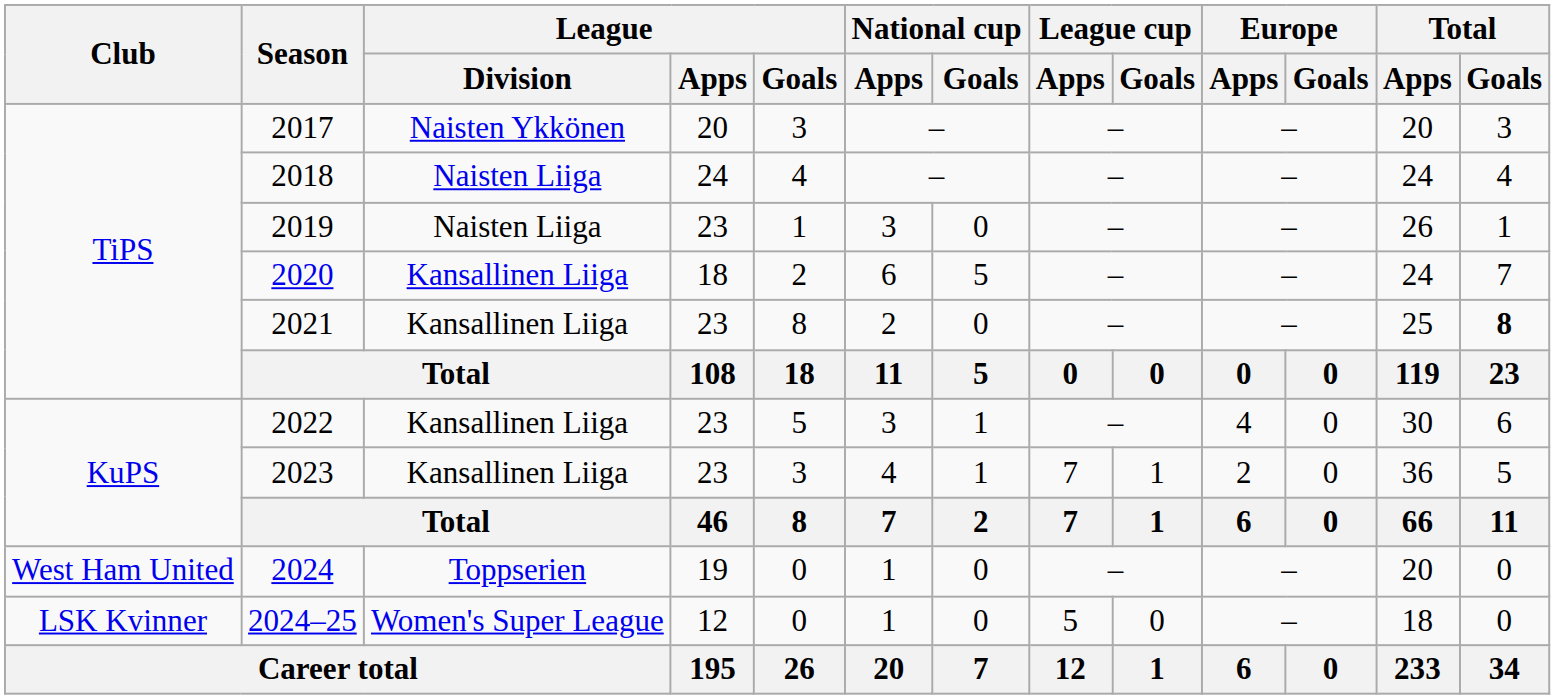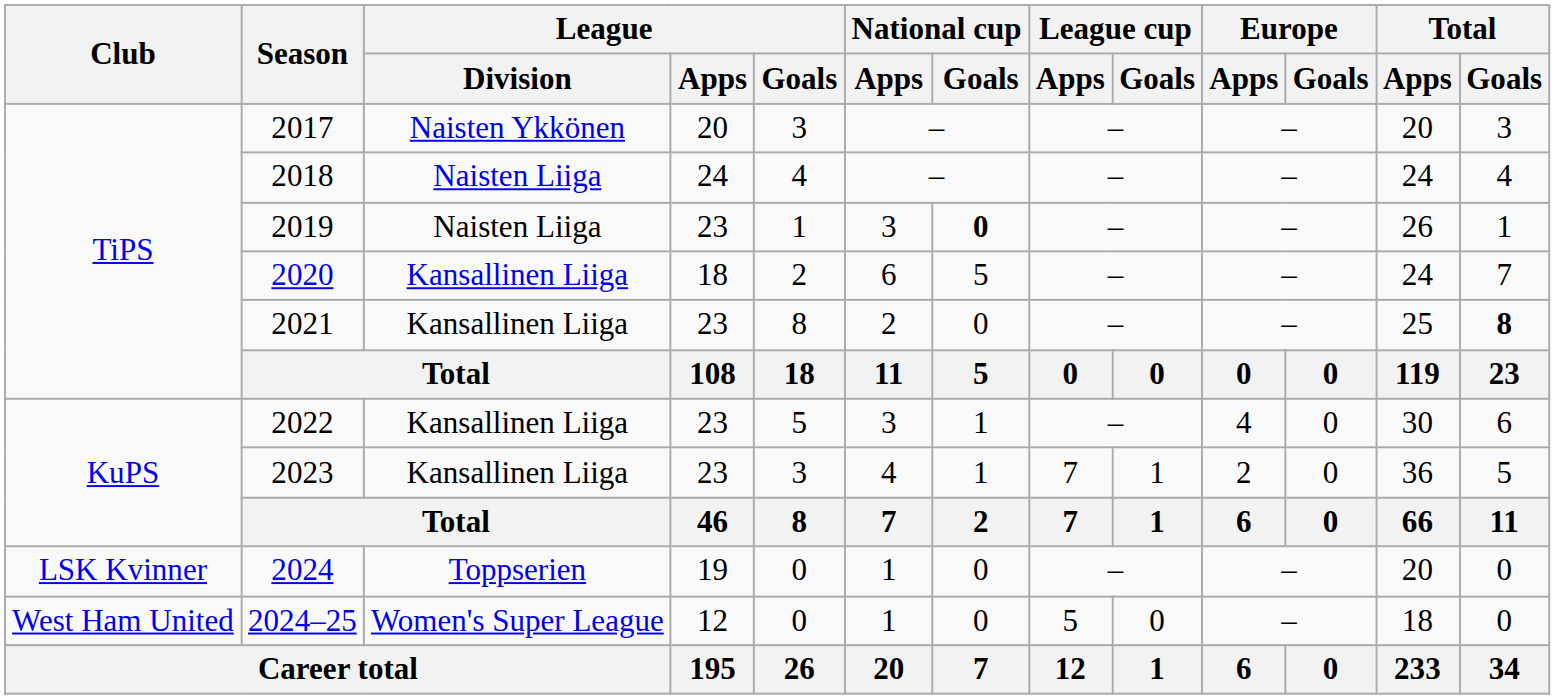2019 | National cup / Goals: normal -> bold
2024 | Club: West Ham United -> LSK Kvinner
2024–25 | Club: LSK Kvinner -> West Ham United
